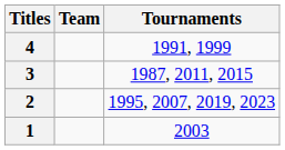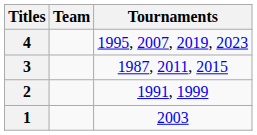4 | Tournaments: 1991, 1999 -> 1995, 2007, 2019, 2023
2 | Tournaments: 1995, 2007, 2019, 2023 -> 1991, 1999
